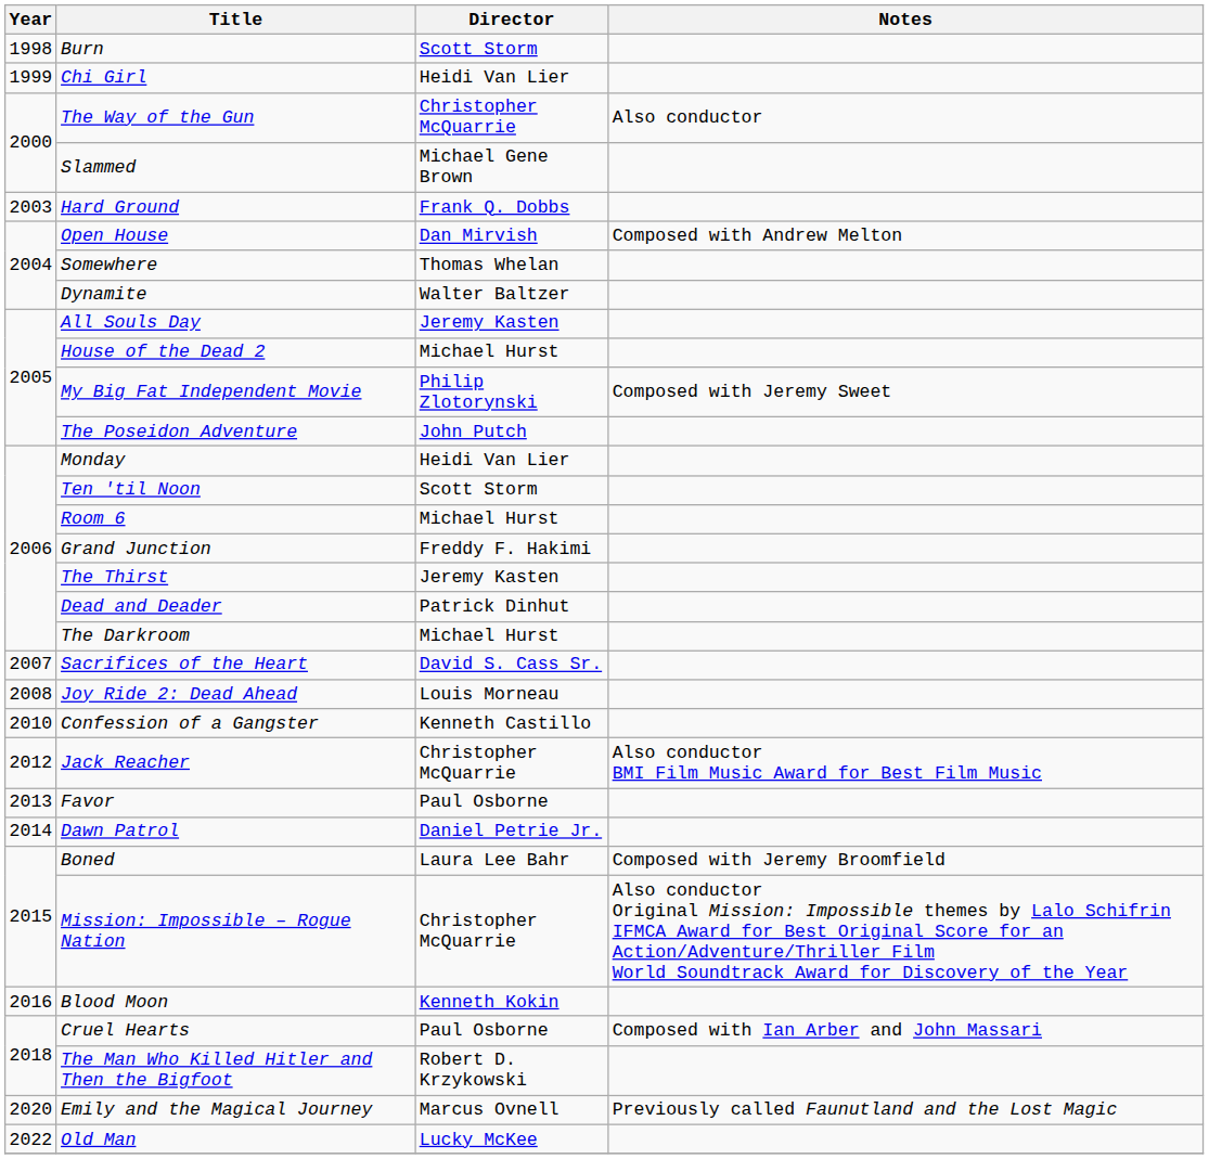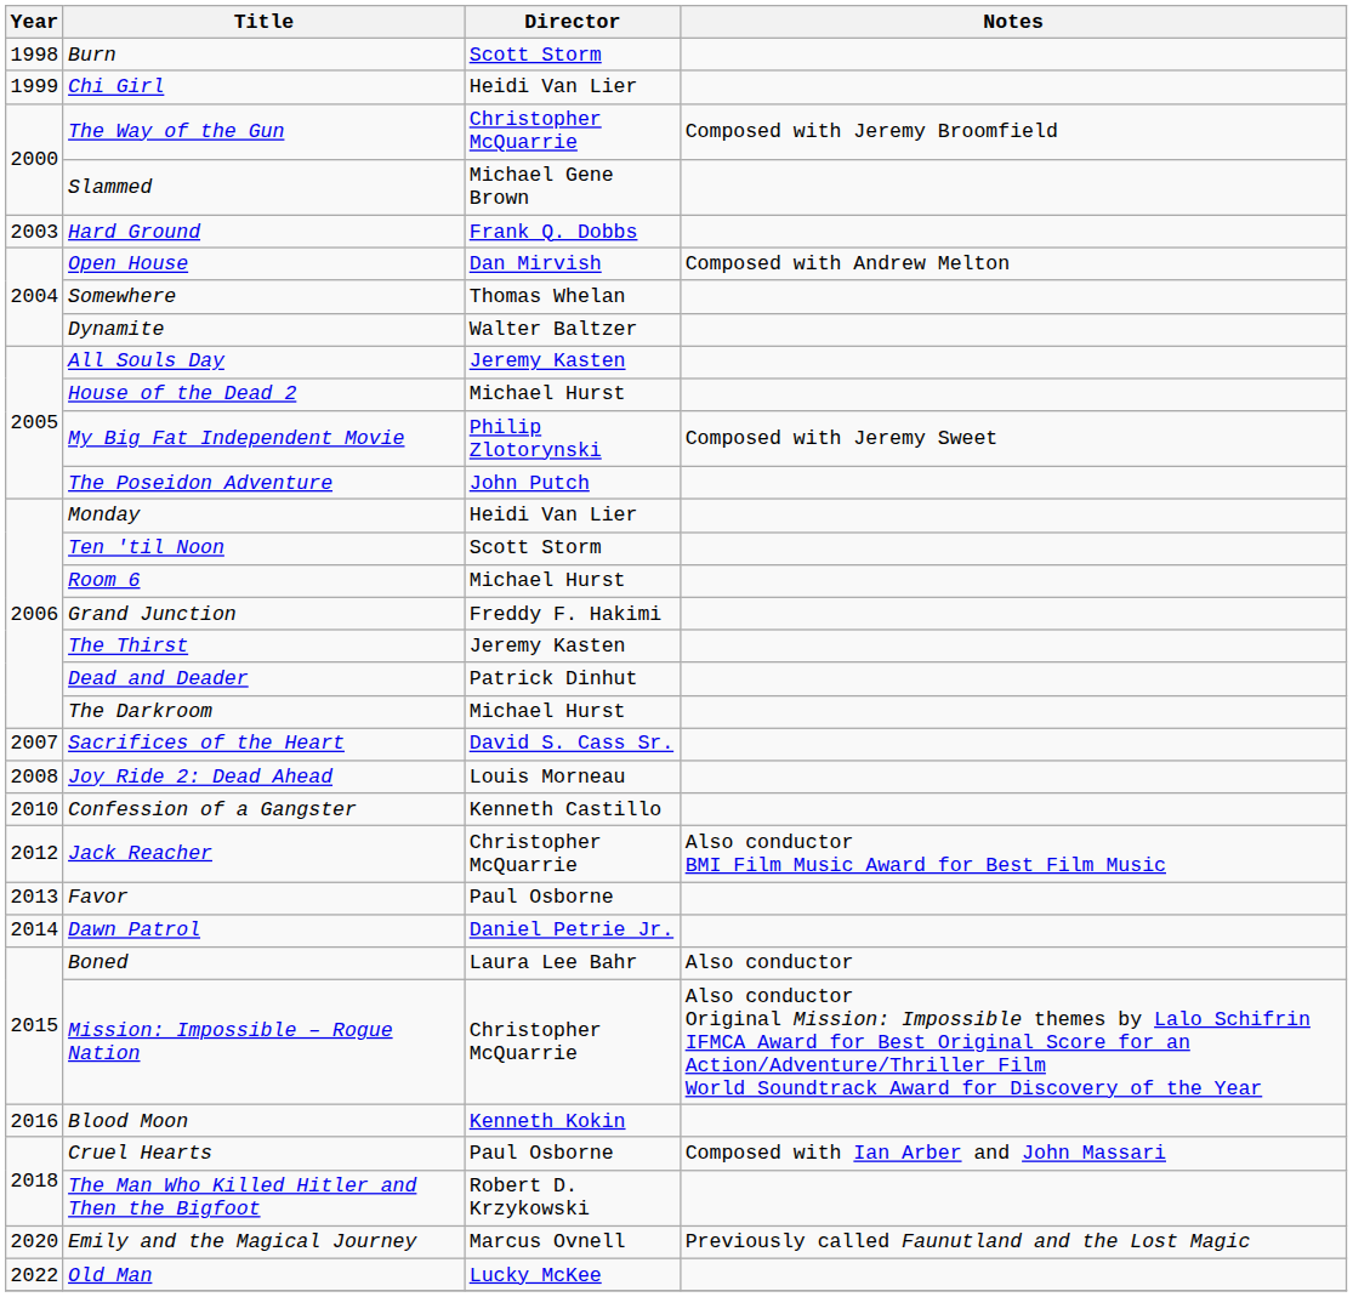The Way of the Gun | Notes: Also conductor -> Composed with Jeremy Broomfield
Boned | Notes: Composed with Jeremy Broomfield -> Also conductor
